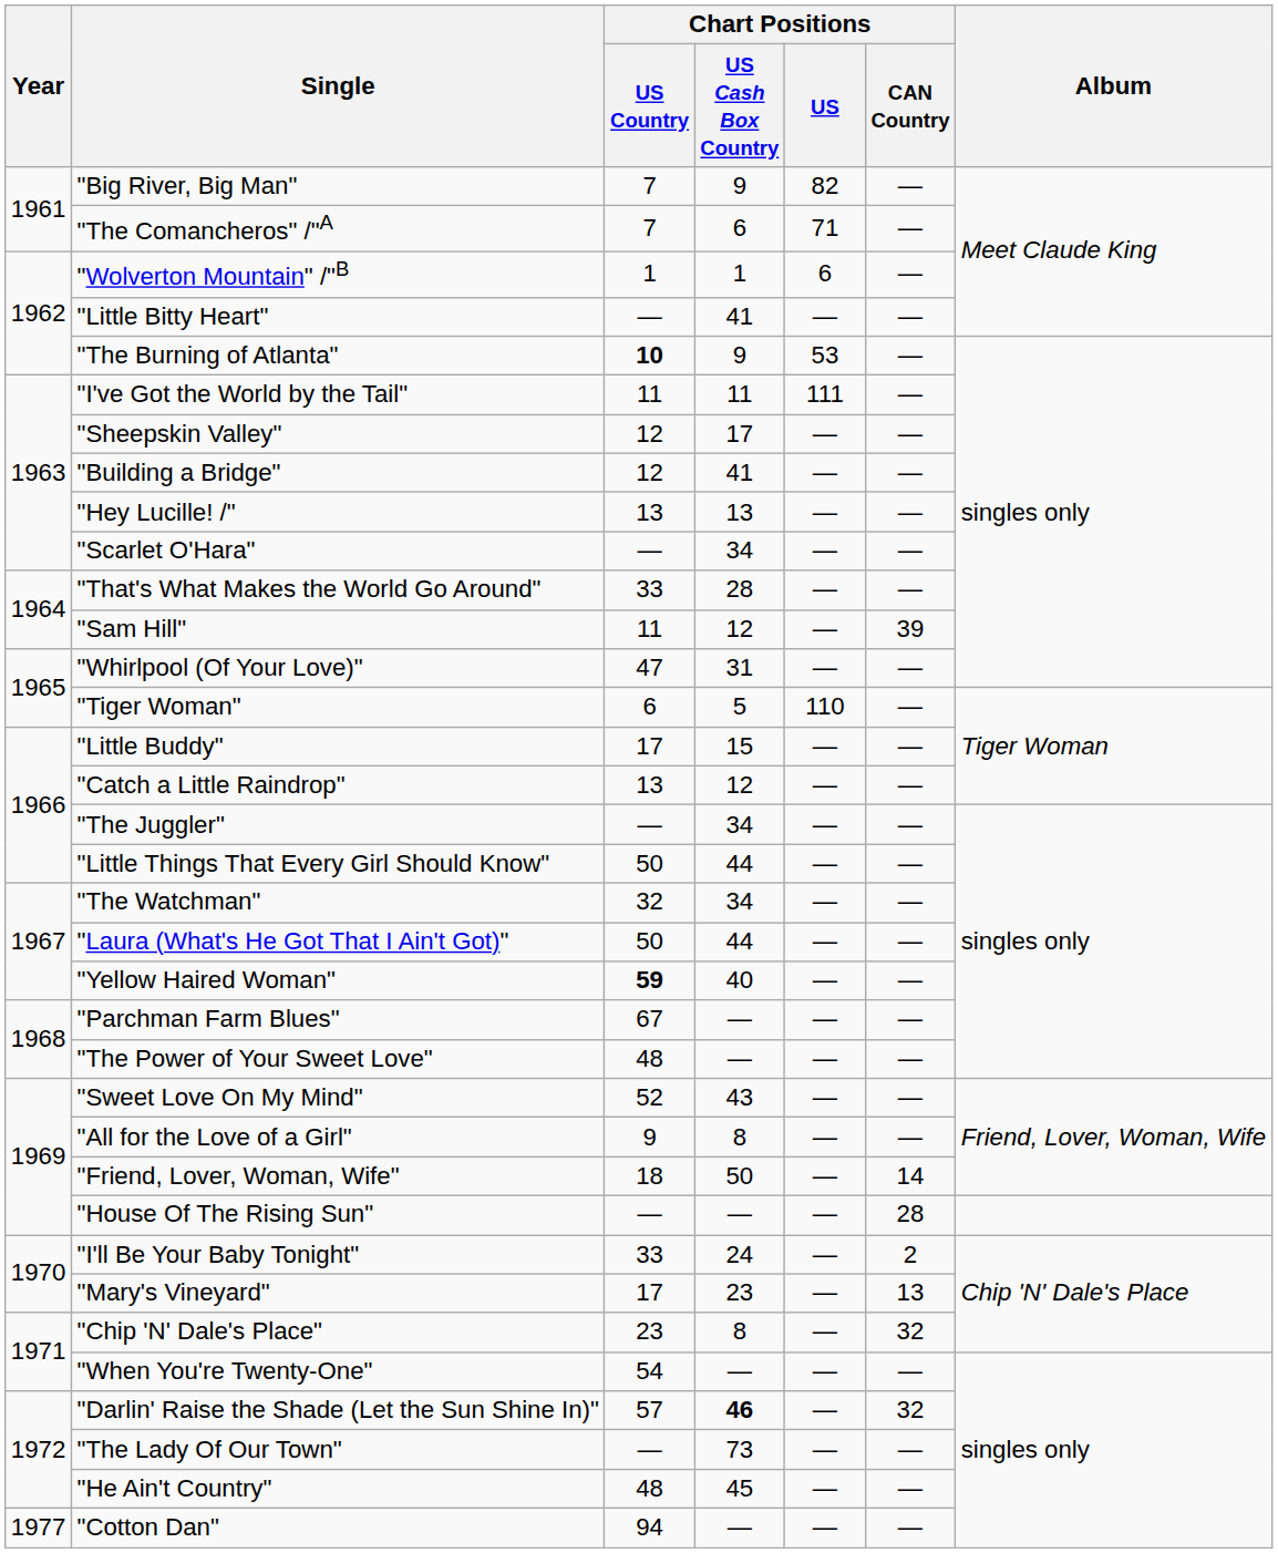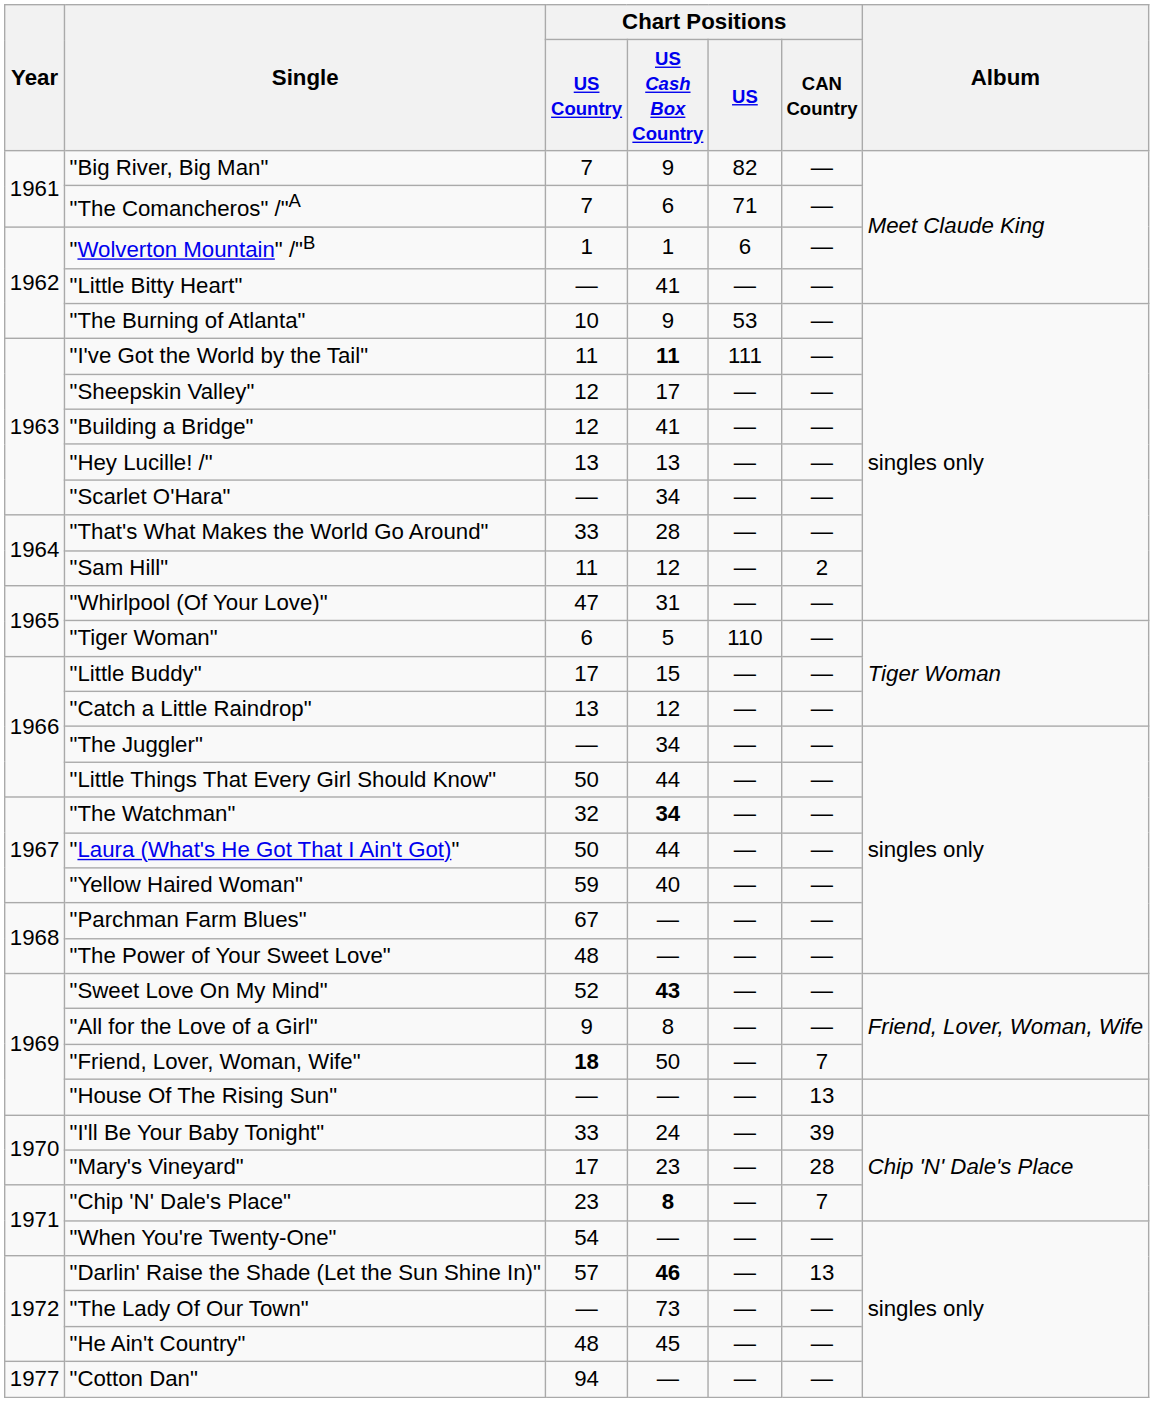"The Burning of Atlanta" | Chart Positions / US Country: bold -> normal
"I've Got the World by the Tail" | Chart Positions / US Cash Box Country: normal -> bold
"Sam Hill" | Chart Positions / CAN Country: 39 -> 2
"The Watchman" | Chart Positions / US Cash Box Country: normal -> bold
"Yellow Haired Woman" | Chart Positions / US Country: bold -> normal
"Sweet Love On My Mind" | Chart Positions / US Cash Box Country: normal -> bold
"Friend, Lover, Woman, Wife" | Chart Positions / US Country: normal -> bold
"Friend, Lover, Woman, Wife" | Chart Positions / CAN Country: 14 -> 7
"House Of The Rising Sun" | Chart Positions / CAN Country: 28 -> 13
"I'll Be Your Baby Tonight" | Chart Positions / CAN Country: 2 -> 39
"Mary's Vineyard" | Chart Positions / CAN Country: 13 -> 28
"Chip 'N' Dale's Place" | Chart Positions / US Cash Box Country: normal -> bold
"Chip 'N' Dale's Place" | Chart Positions / CAN Country: 32 -> 7
"Darlin' Raise the Shade (Let the Sun Shine In)" | Chart Positions / CAN Country: 32 -> 13
